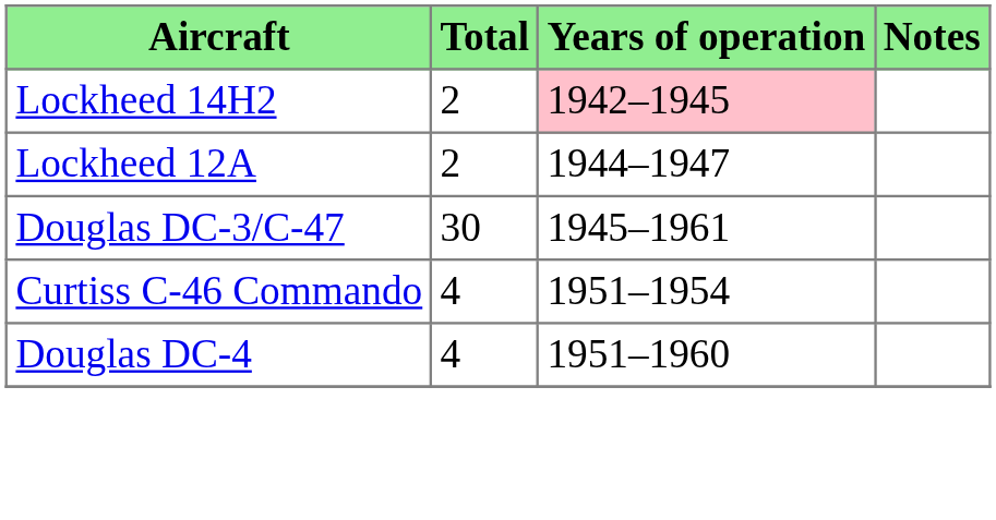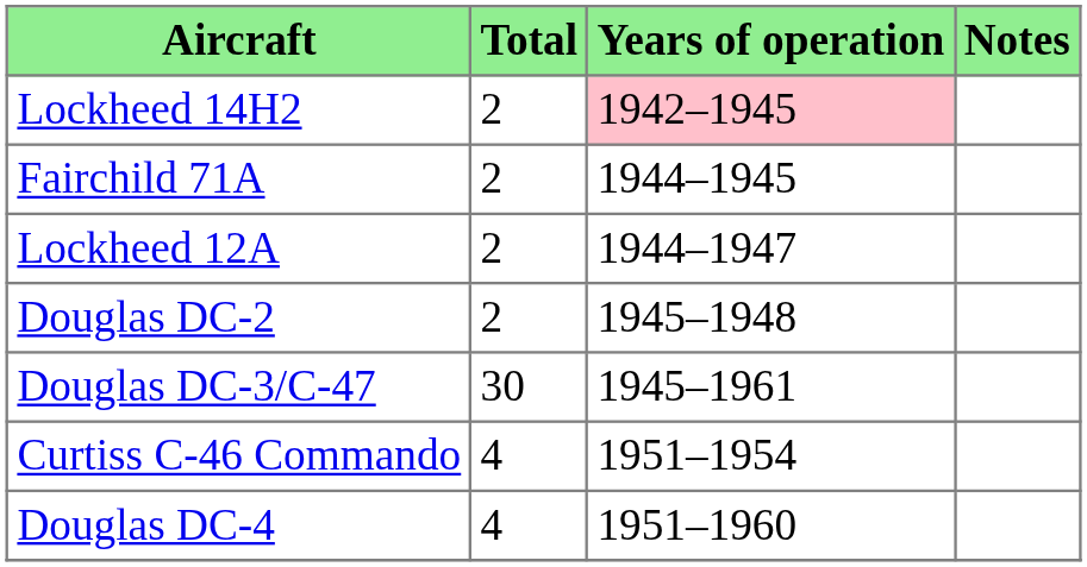+ row: Fairchild 71A | 2 | 1944–1945
+ row: Douglas DC-2 | 2 | 1945–1948
